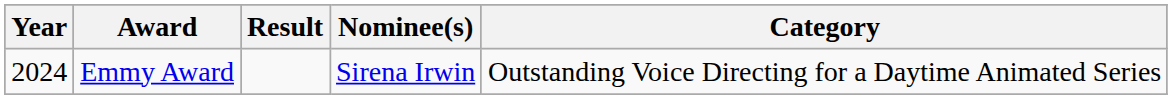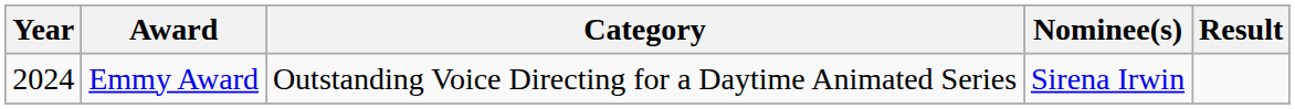columns swapped: Category <-> Result
